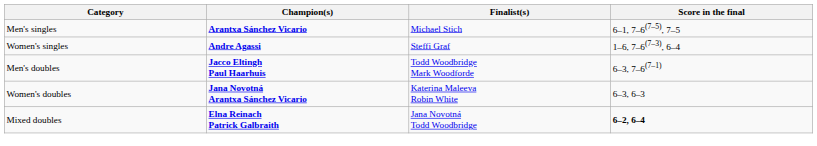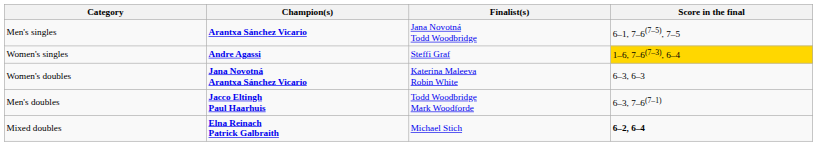Men's singles | Finalist(s): Michael Stich -> Jana Novotná Todd Woodbridge
Women's singles | Score in the final: no background -> gold background
rows swapped: Men's doubles <-> Women's doubles
Mixed doubles | Finalist(s): Jana Novotná Todd Woodbridge -> Michael Stich
